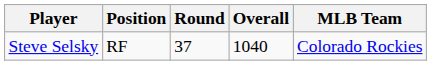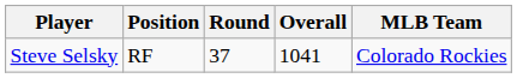Steve Selsky | Overall: 1040 -> 1041
